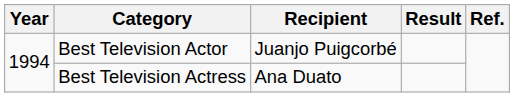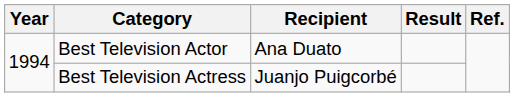Best Television Actor | Recipient: Juanjo Puigcorbé -> Ana Duato
Best Television Actress | Recipient: Ana Duato -> Juanjo Puigcorbé
